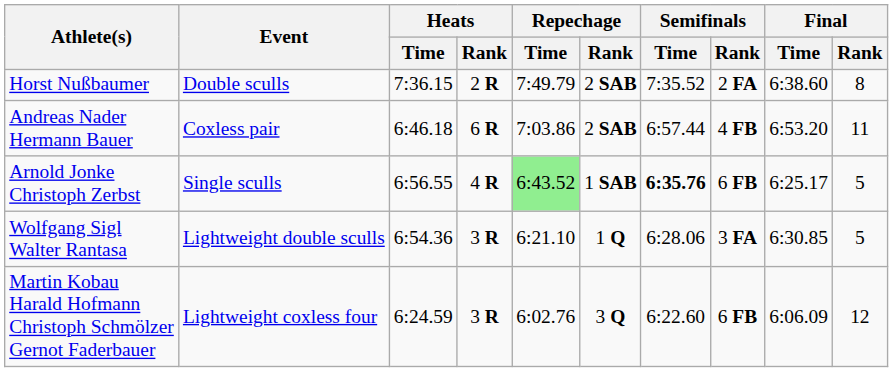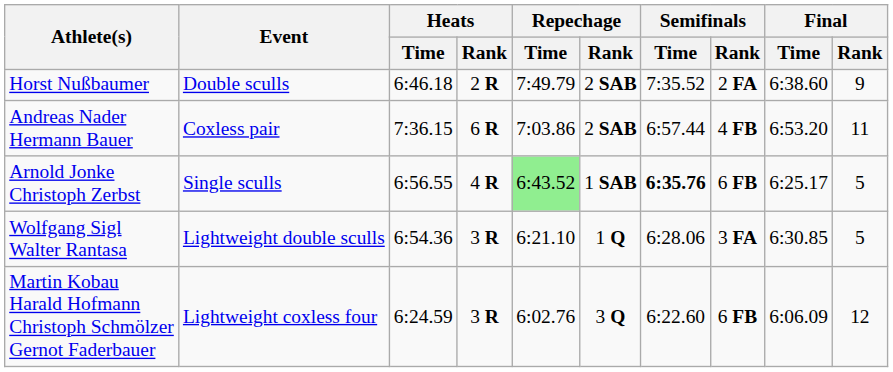Horst Nußbaumer | Heats / Time: 7:36.15 -> 6:46.18
Horst Nußbaumer | Final / Rank: 8 -> 9
Andreas Nader Hermann Bauer | Heats / Time: 6:46.18 -> 7:36.15
